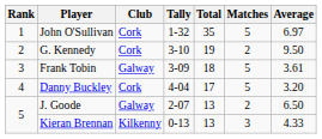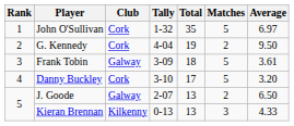G. Kennedy | Tally: 3-10 -> 4-04
Danny Buckley | Tally: 4-04 -> 3-10
